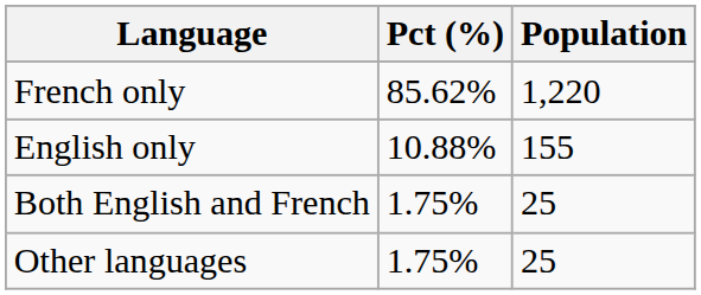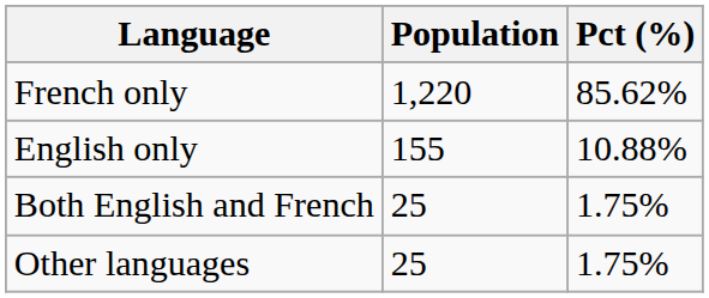columns swapped: Population <-> Pct (%)
